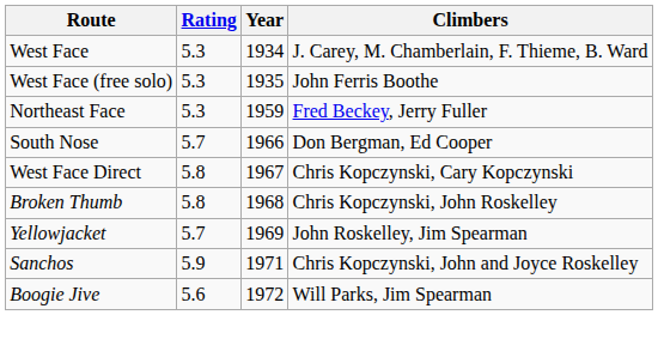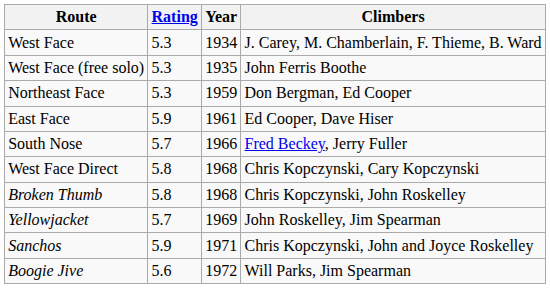Northeast Face | Climbers: Fred Beckey, Jerry Fuller -> Don Bergman, Ed Cooper
+ row: East Face | 5.9 | 1961 | Ed Cooper, Dave Hiser
South Nose | Climbers: Don Bergman, Ed Cooper -> Fred Beckey, Jerry Fuller
West Face Direct | Year: 1967 -> 1968
